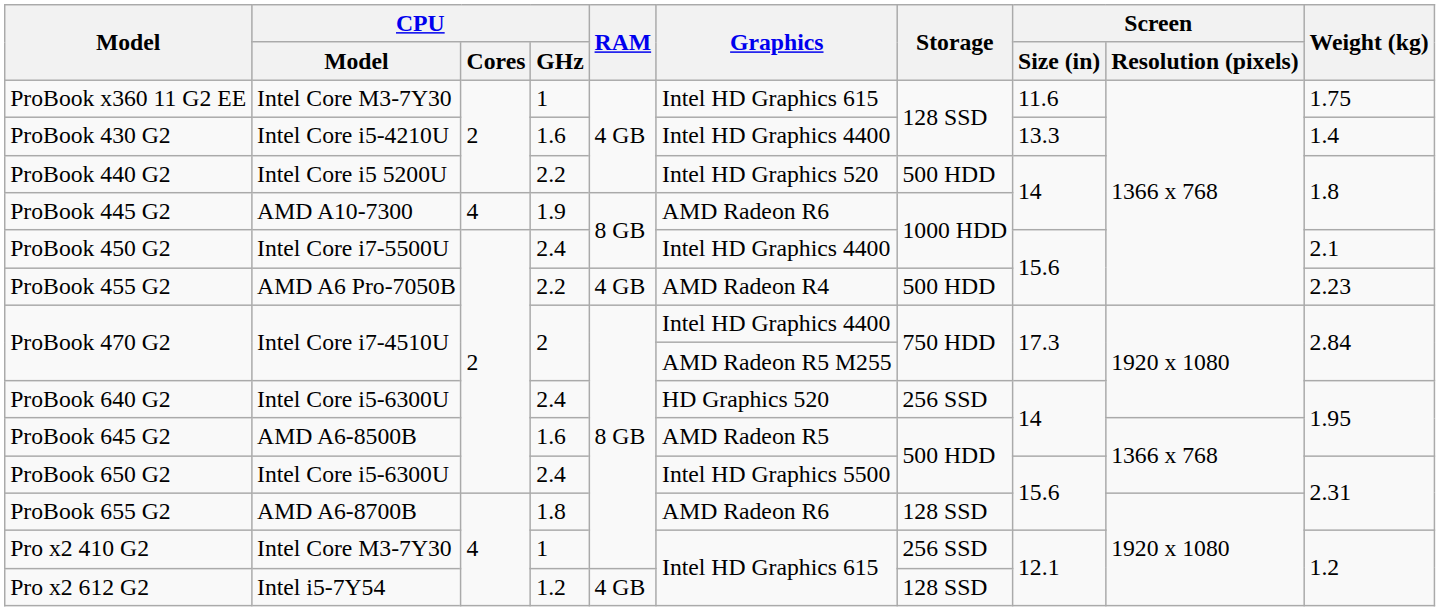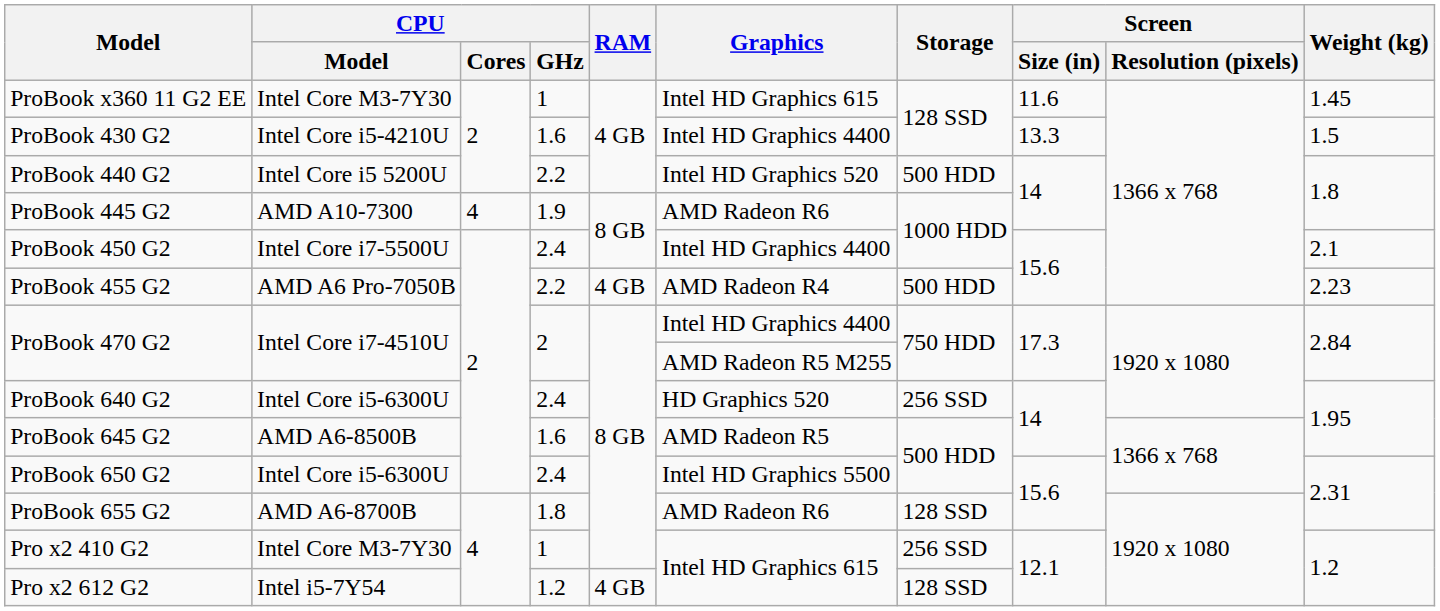ProBook x360 11 G2 EE | Weight (kg): 1.75 -> 1.45
ProBook 430 G2 | Weight (kg): 1.4 -> 1.5
